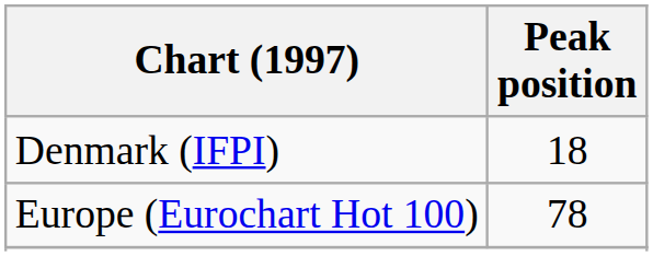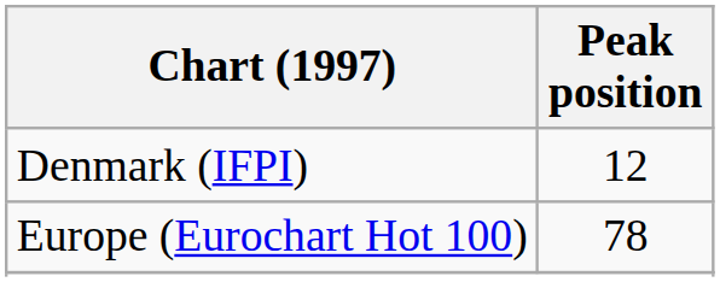Denmark (IFPI) | Peak position: 18 -> 12
